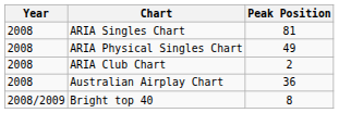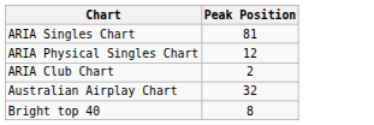- column: Year | 2008 | 2008 | 2008 | 2008 | 2008/2009
ARIA Physical Singles Chart | Peak Position: 49 -> 12
Australian Airplay Chart | Peak Position: 36 -> 32
